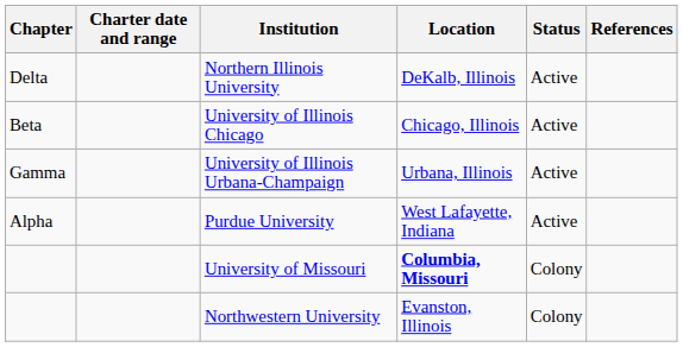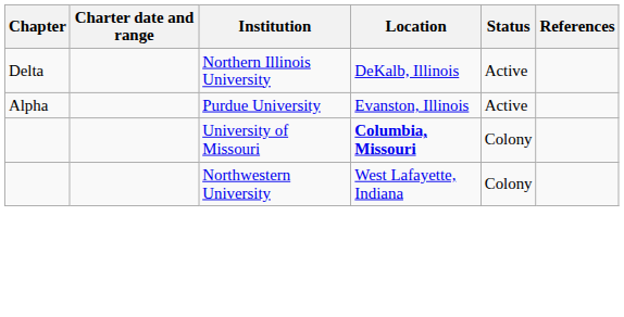- row: Beta | University of Illinois Chicago | Chicago, Illinois | Active
- row: Gamma | University of Illinois Urbana-Champaign | Urbana, Illinois | Active
Purdue University | Location: West Lafayette, Indiana -> Evanston, Illinois
Northwestern University | Location: Evanston, Illinois -> West Lafayette, Indiana
